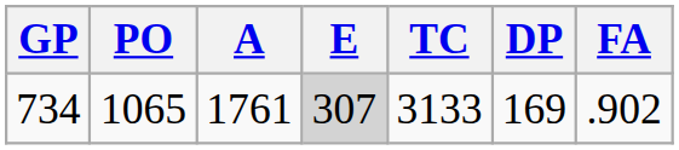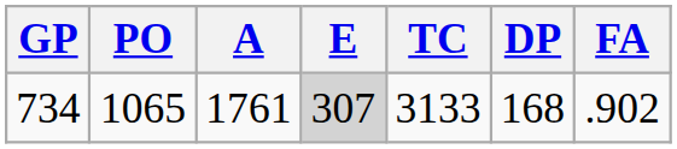734 | DP: 169 -> 168
